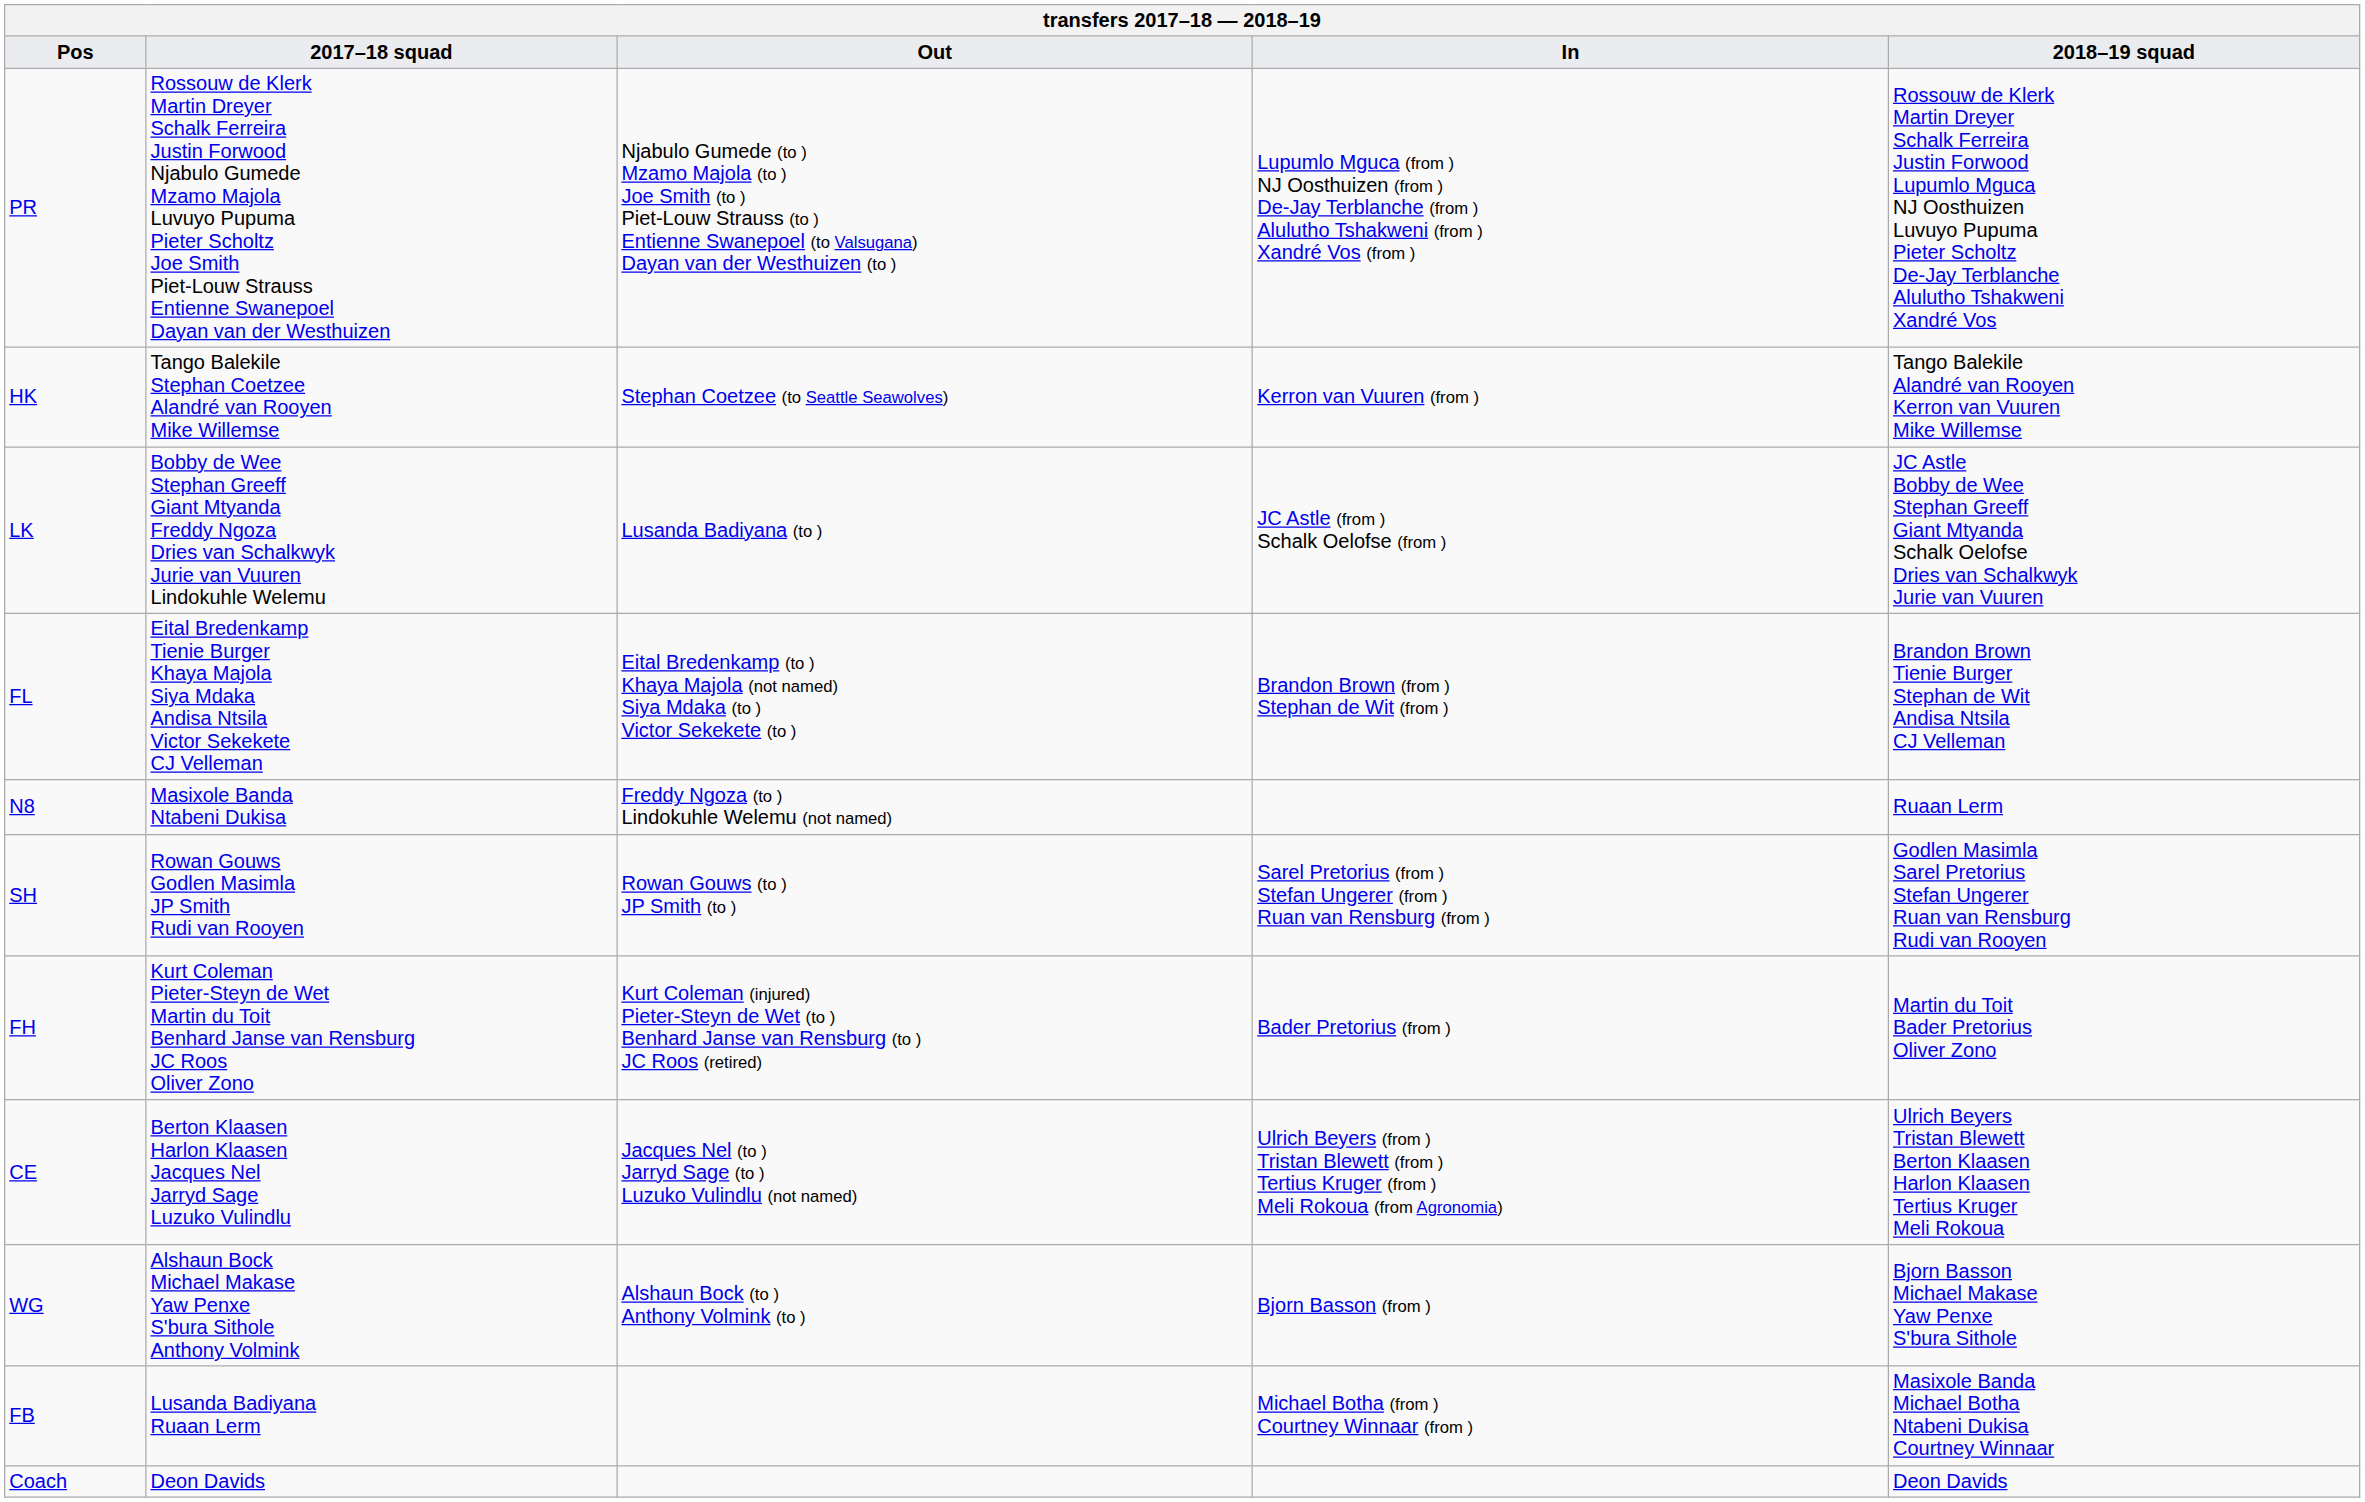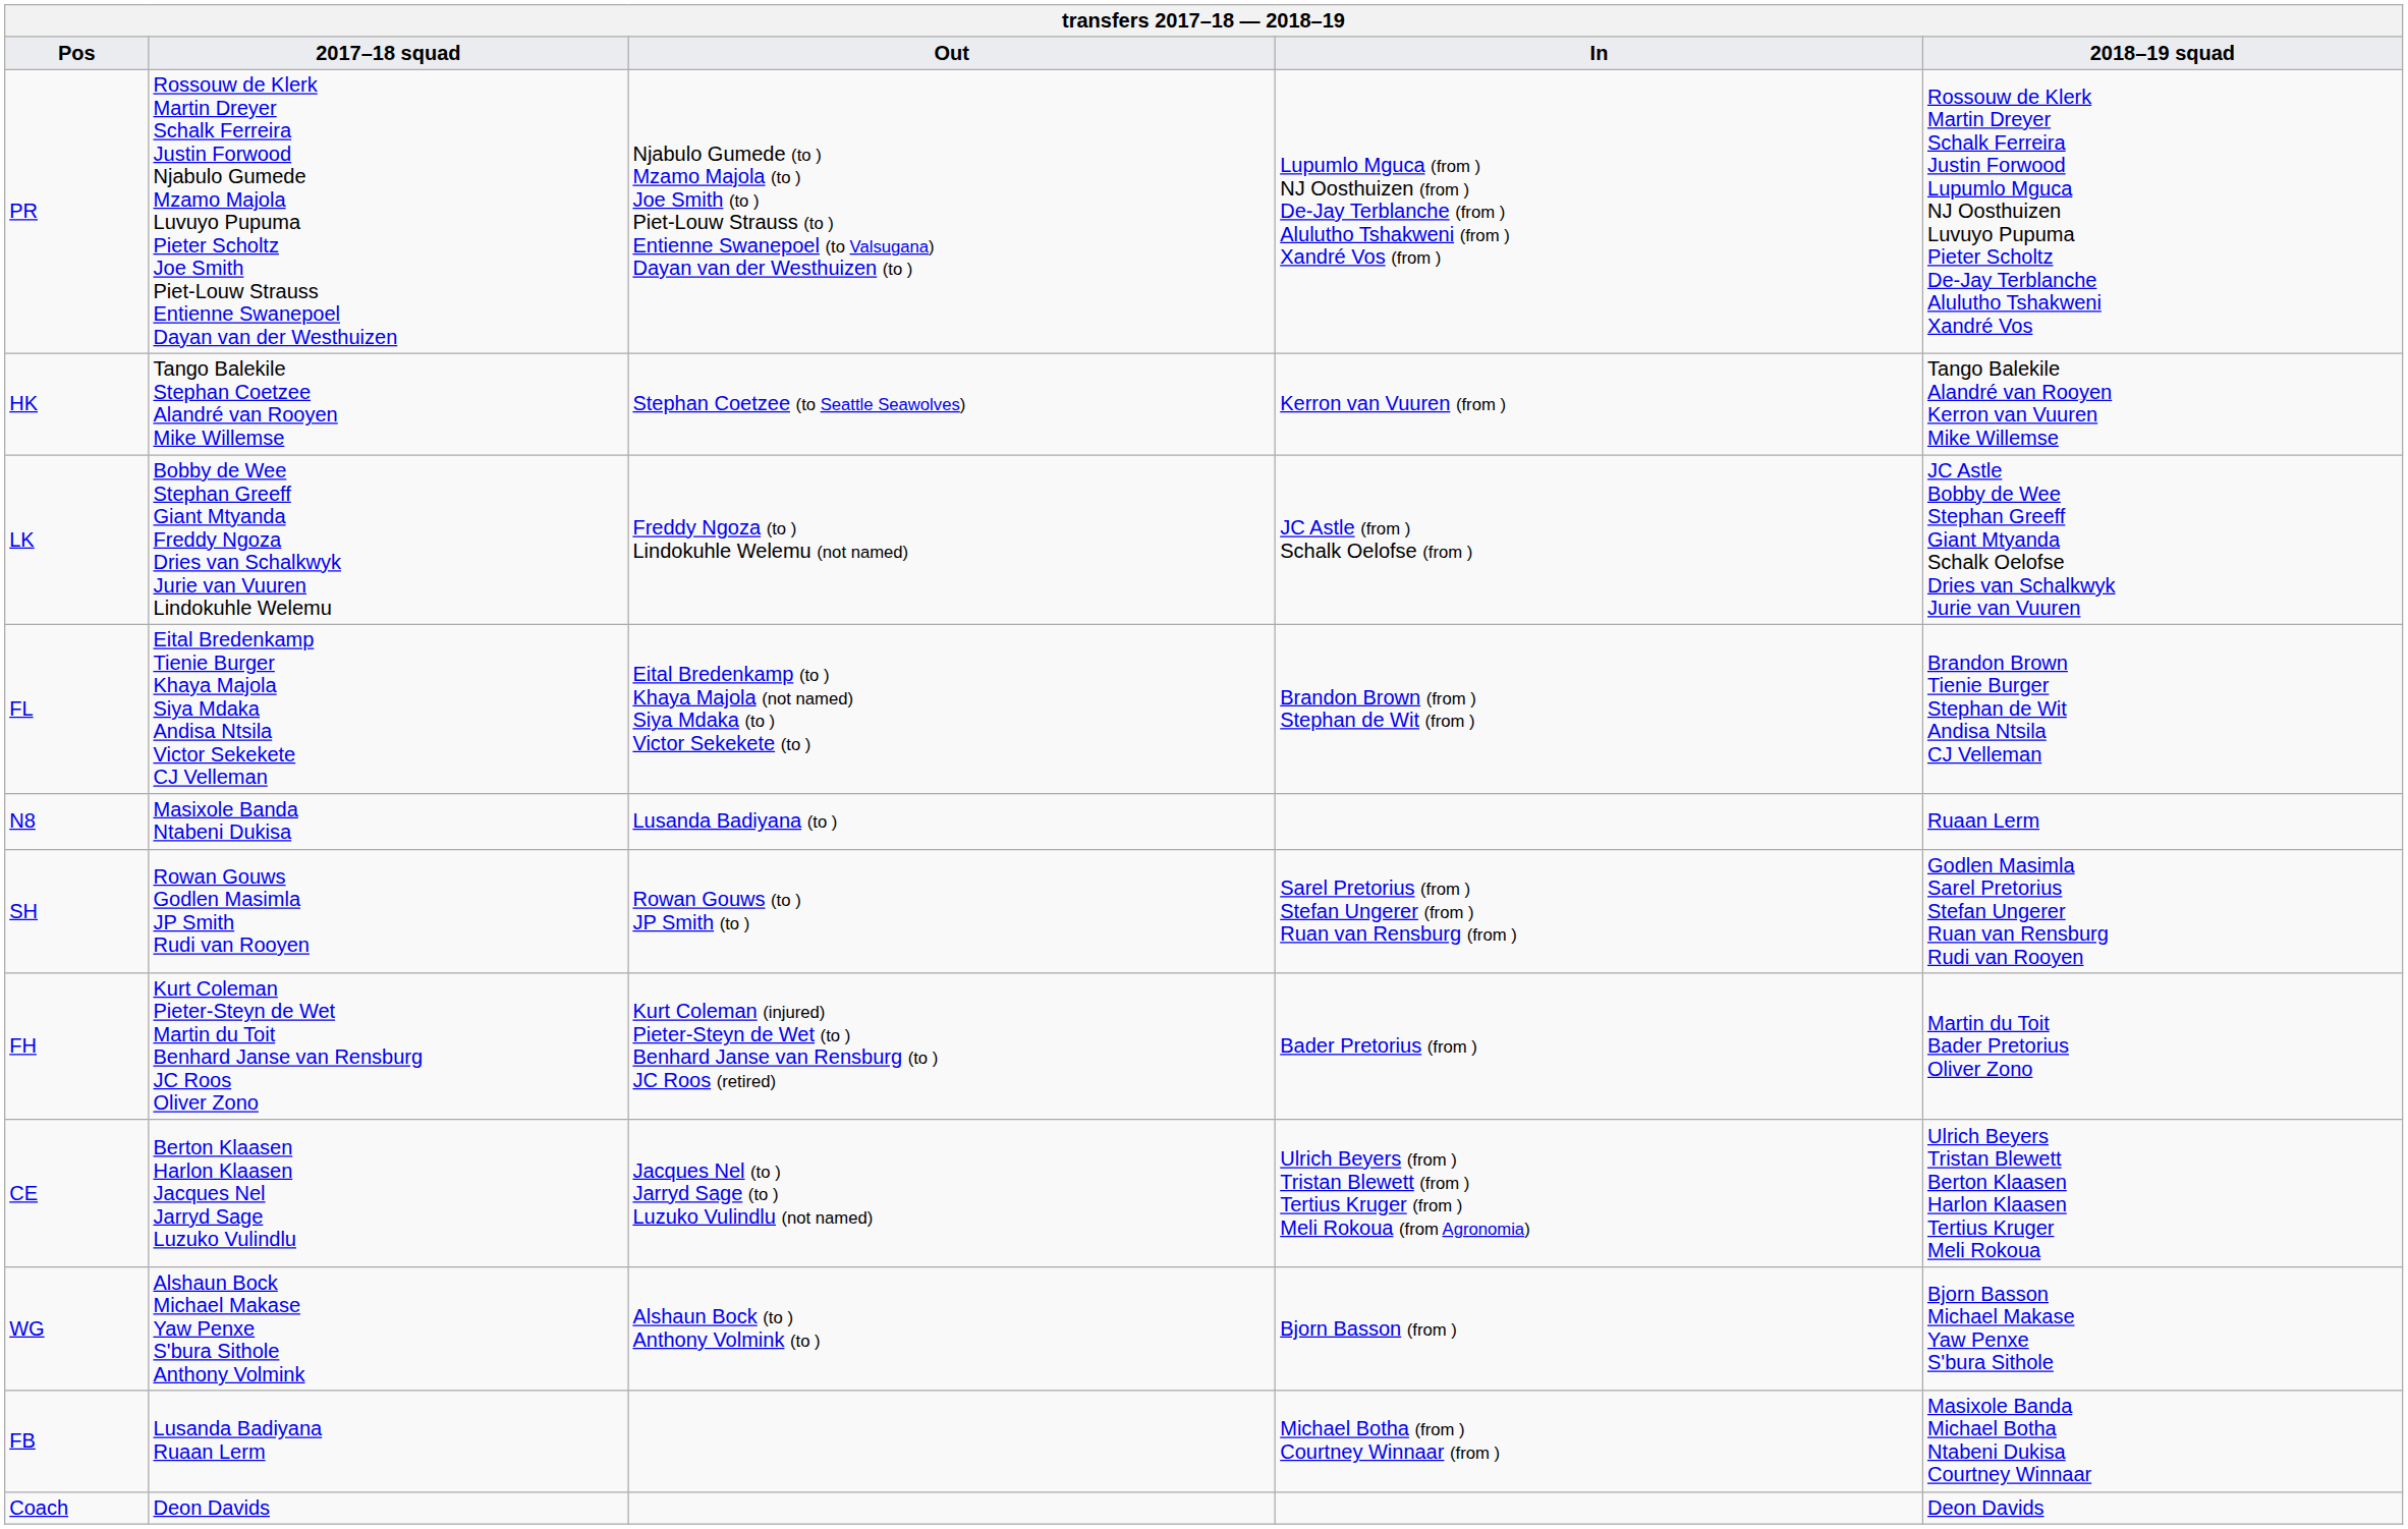LK | Out: Lusanda Badiyana (to ) -> Freddy Ngoza (to ) Lindokuhle Welemu (not named)
N8 | Out: Freddy Ngoza (to ) Lindokuhle Welemu (not named) -> Lusanda Badiyana (to )
